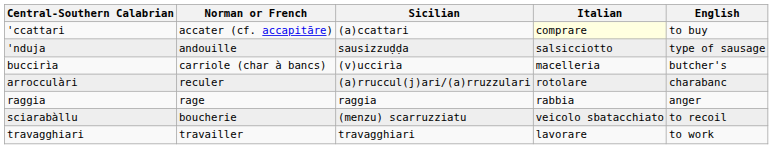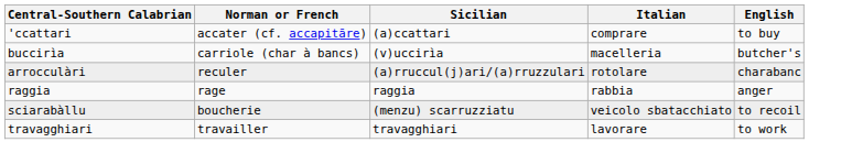'ccattari | Italian: lightyellow background -> no background
- row: 'nduja | andouille | sausizzuḍḍa | salsicciotto | type of sausage
